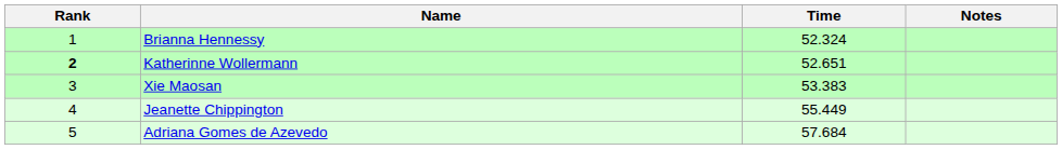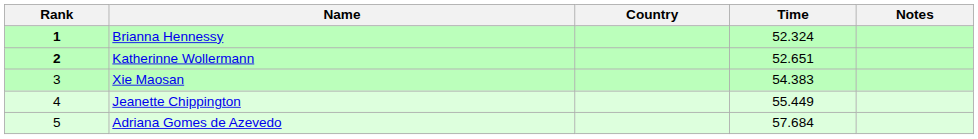+ column: Country
Brianna Hennessy | Rank: normal -> bold
Xie Maosan | Time: 53.383 -> 54.383
